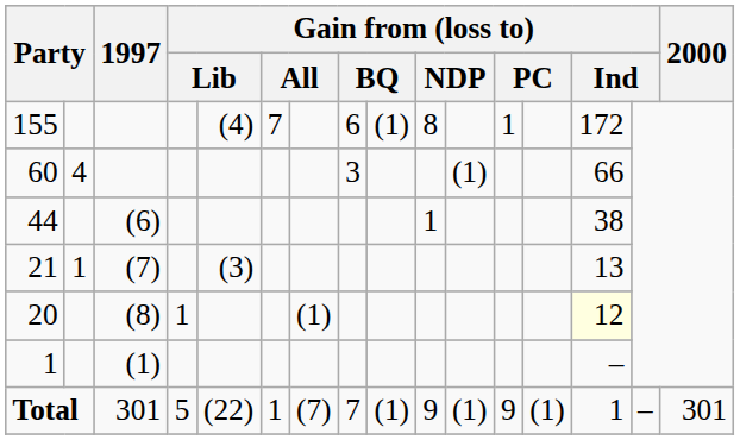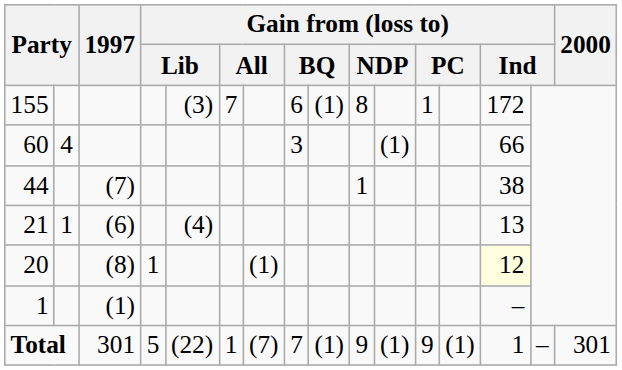155 | column 5: (4) -> (3)
44 | 1997: (6) -> (7)
21 | 1997: (7) -> (6)
21 | column 5: (3) -> (4)
